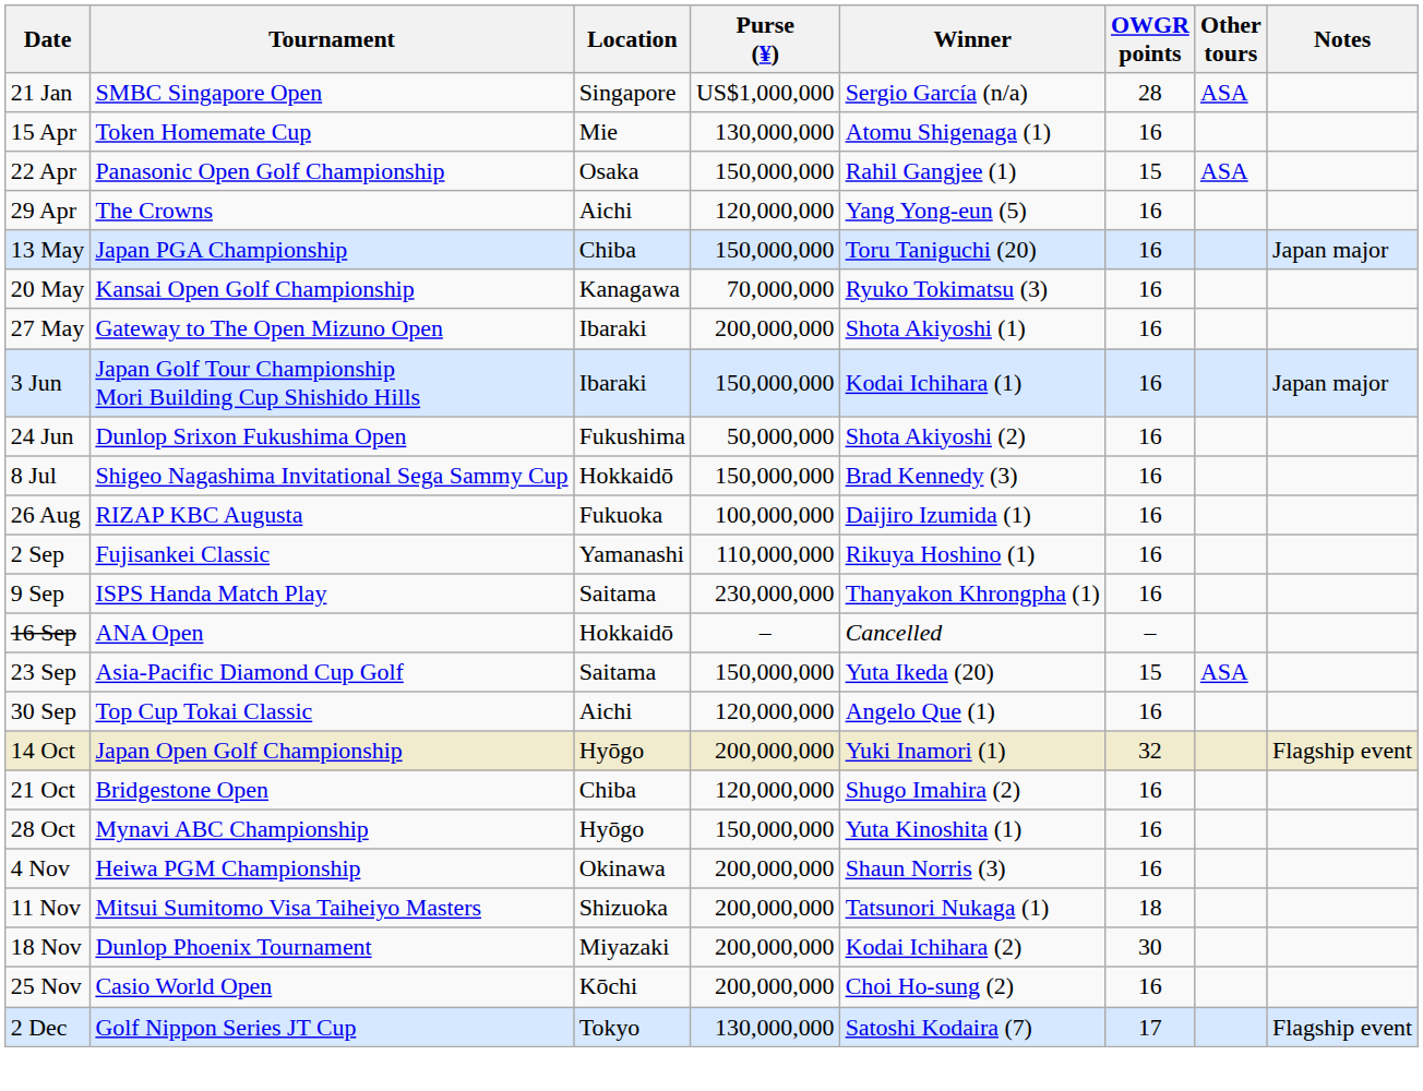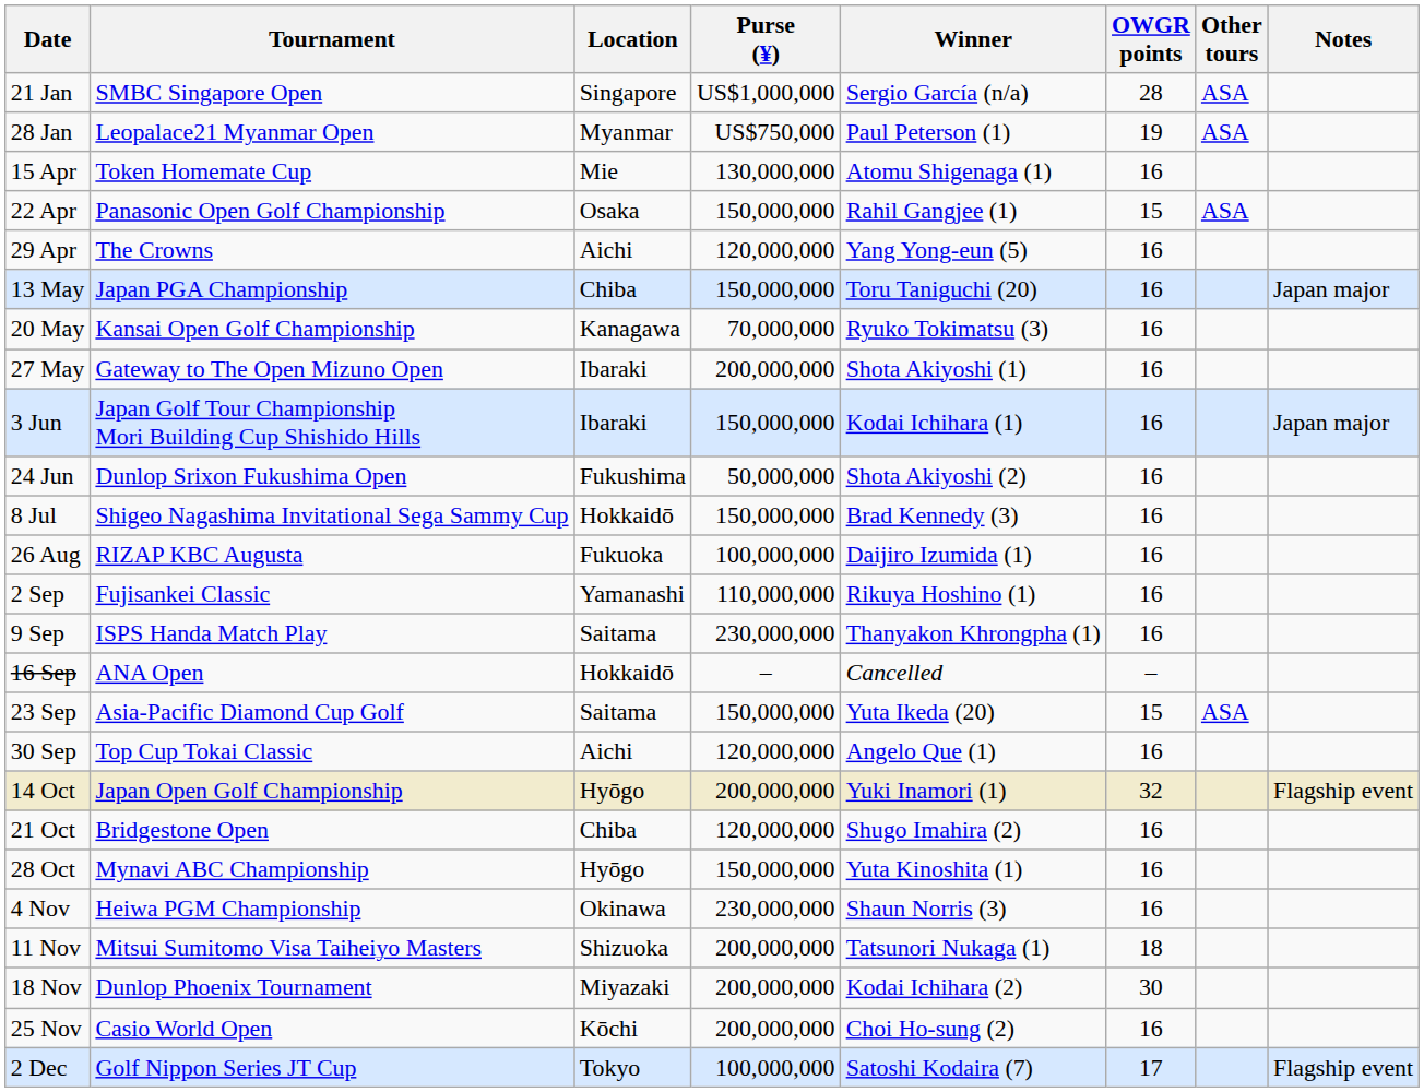+ row: 28 Jan | Leopalace21 Myanmar Open | Myanmar | US$750,000 | Paul Peterson (1) | 19 | ASA
4 Nov | Purse (¥): 200,000,000 -> 230,000,000
2 Dec | Purse (¥): 130,000,000 -> 100,000,000
